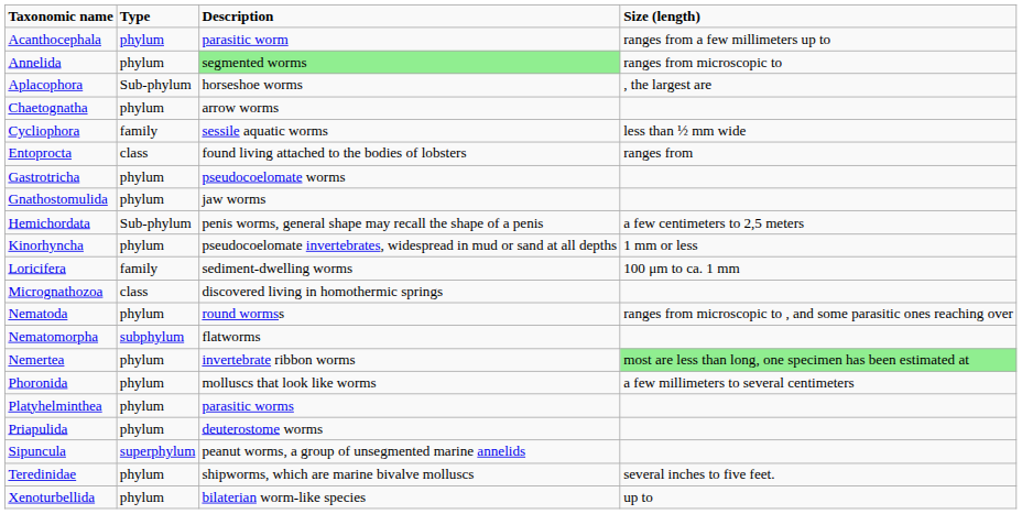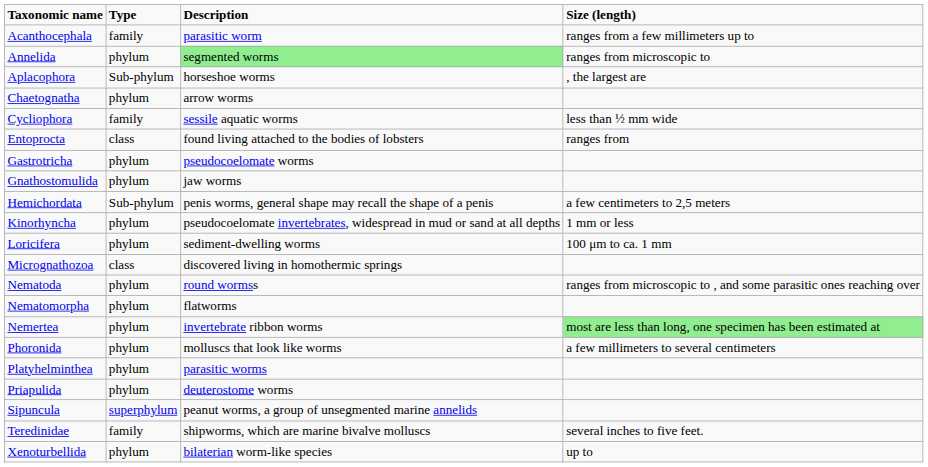Acanthocephala | Type: phylum -> family
Loricifera | Type: family -> phylum
Nematomorpha | Type: subphylum -> phylum
Teredinidae | Type: phylum -> family
